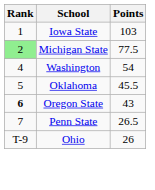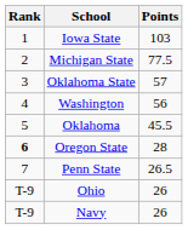Michigan State | Rank: lightgreen background -> no background
+ row: 3 | Oklahoma State | 57
Washington | Points: 54 -> 56
Oregon State | Points: 43 -> 28
+ row: T-9 | Navy | 26
